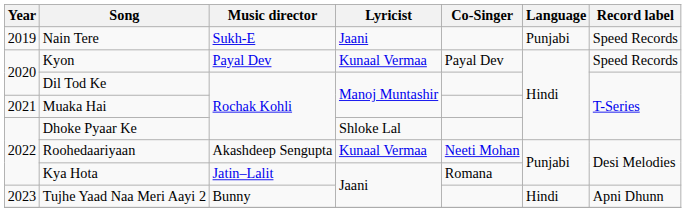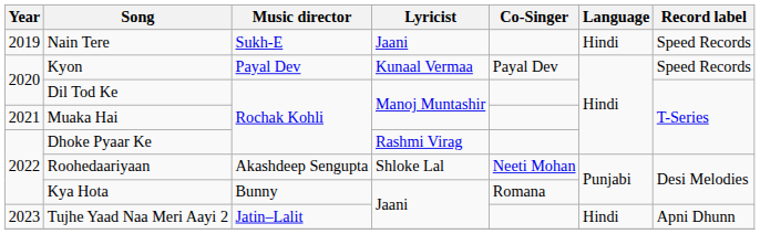Nain Tere | Language: Punjabi -> Hindi
Dhoke Pyaar Ke | Lyricist: Shloke Lal -> Rashmi Virag
Roohedaariyaan | Lyricist: Kunaal Vermaa -> Shloke Lal
Kya Hota | Music director: Jatin–Lalit -> Bunny
Tujhe Yaad Naa Meri Aayi 2 | Music director: Bunny -> Jatin–Lalit
